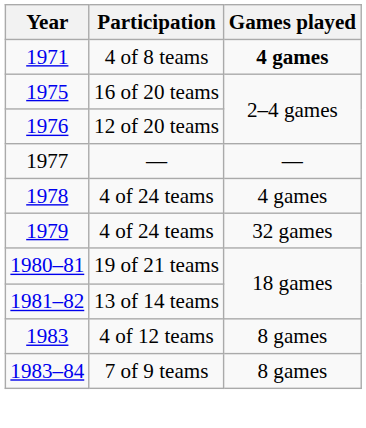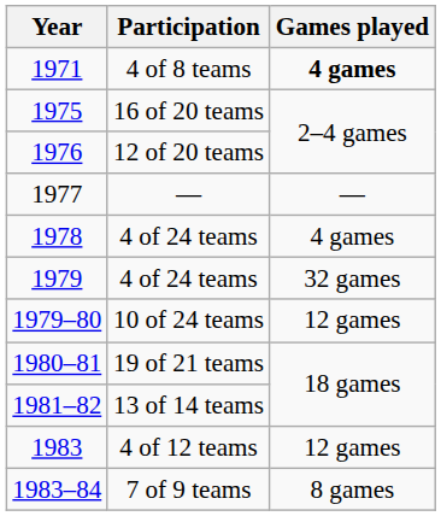+ row: 1979–80 | 10 of 24 teams | 12 games
4 of 12 teams | Games played: 8 games -> 12 games
